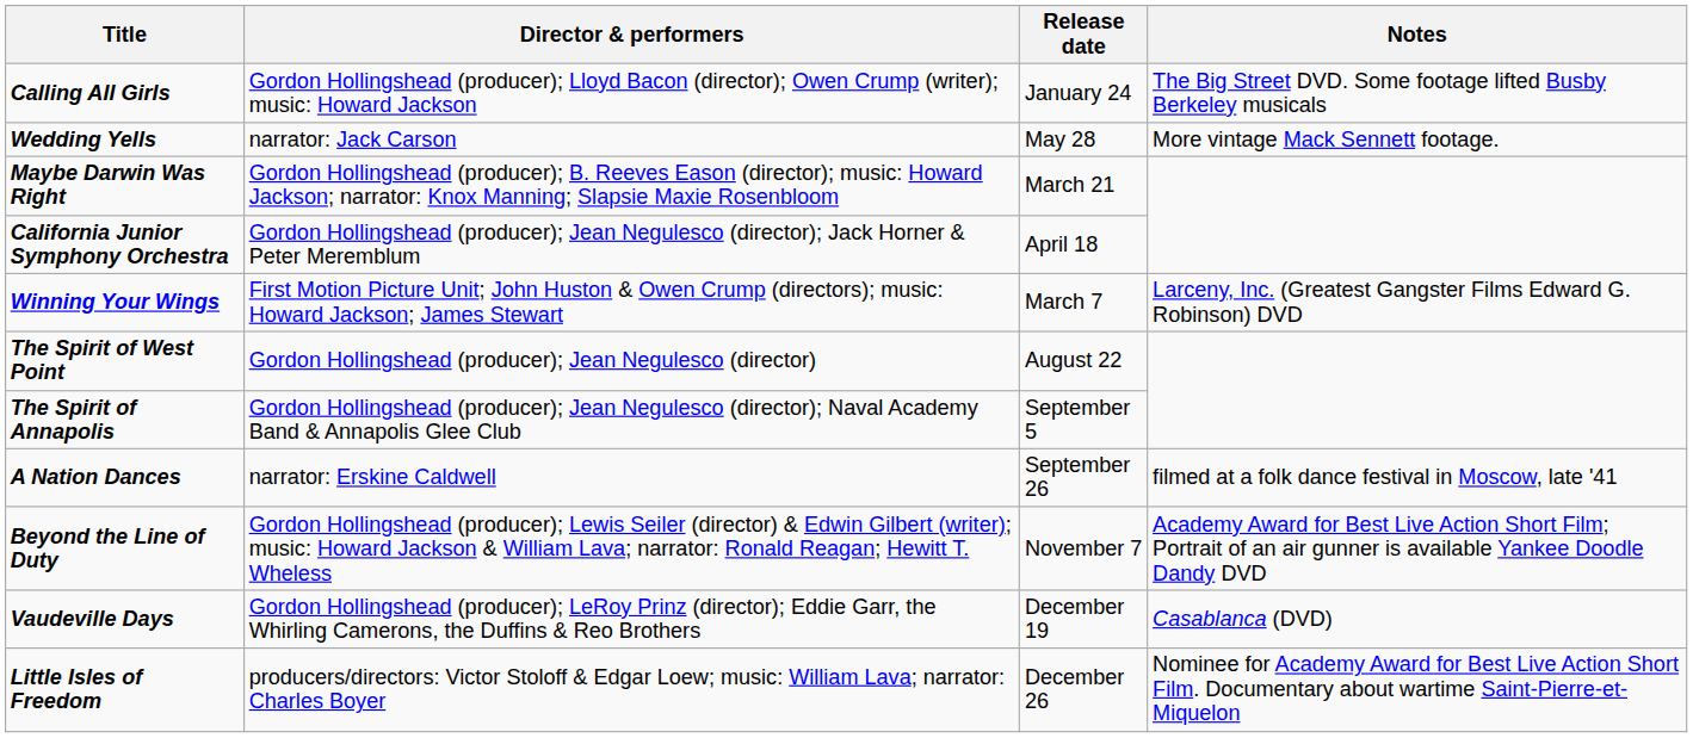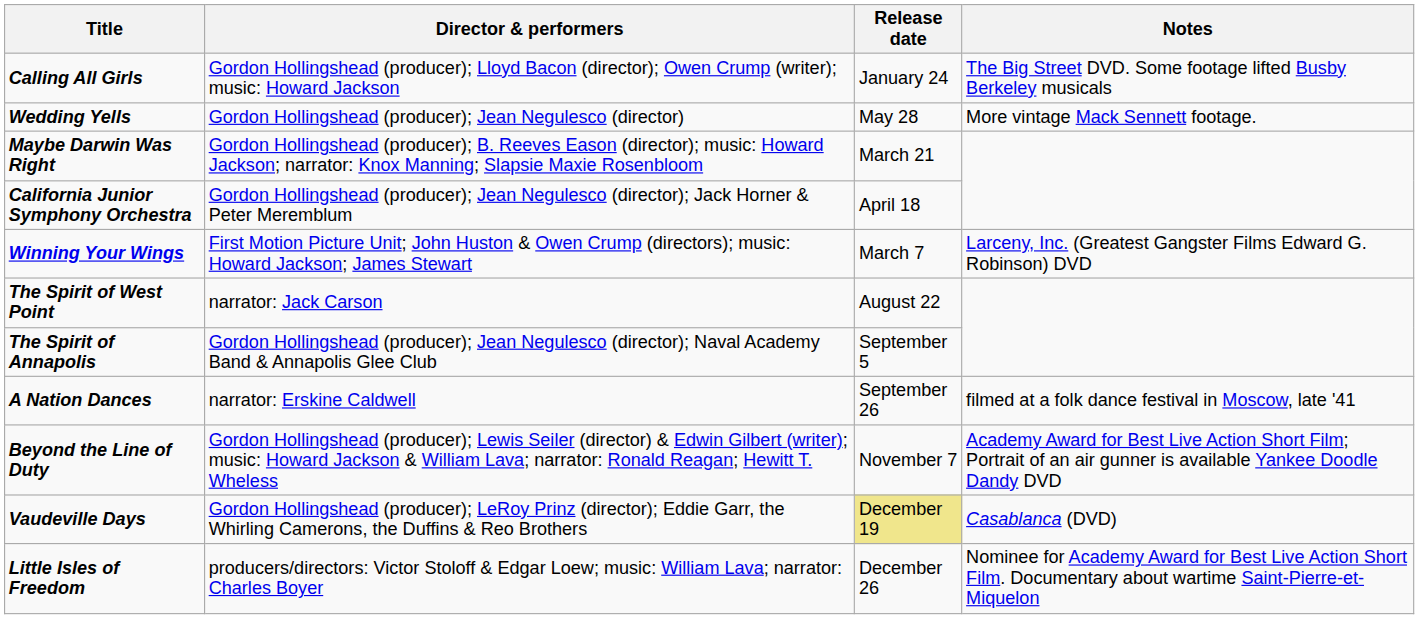Wedding Yells | Director & performers: narrator: Jack Carson -> Gordon Hollingshead (producer); Jean Negulesco (director)
The Spirit of West Point | Director & performers: Gordon Hollingshead (producer); Jean Negulesco (director) -> narrator: Jack Carson
Vaudeville Days | Release date: no background -> khaki background
